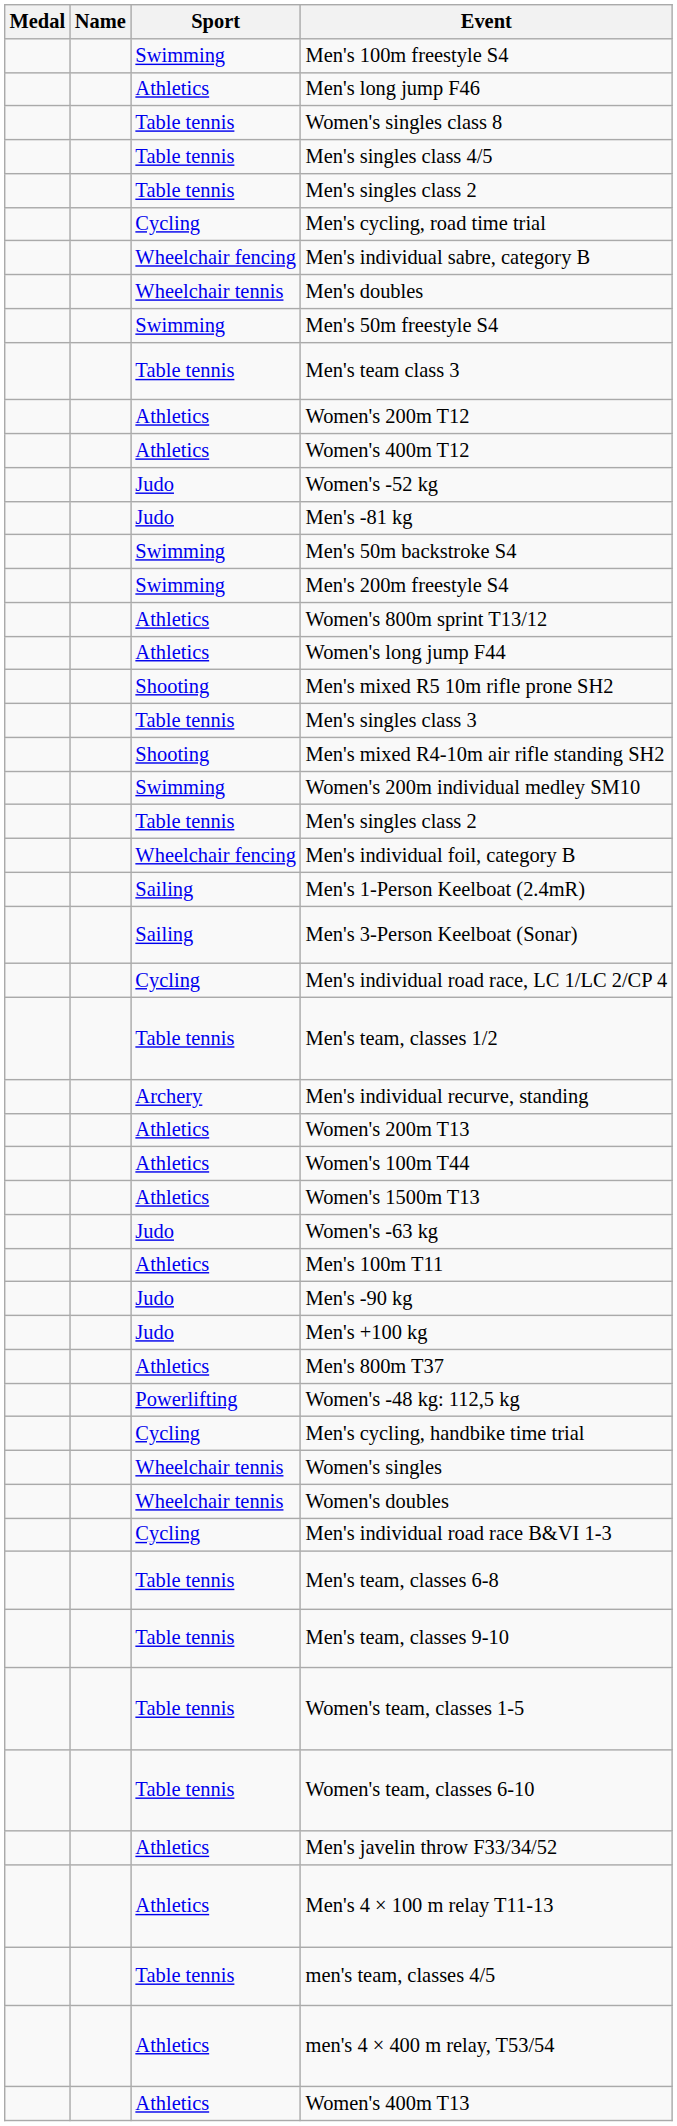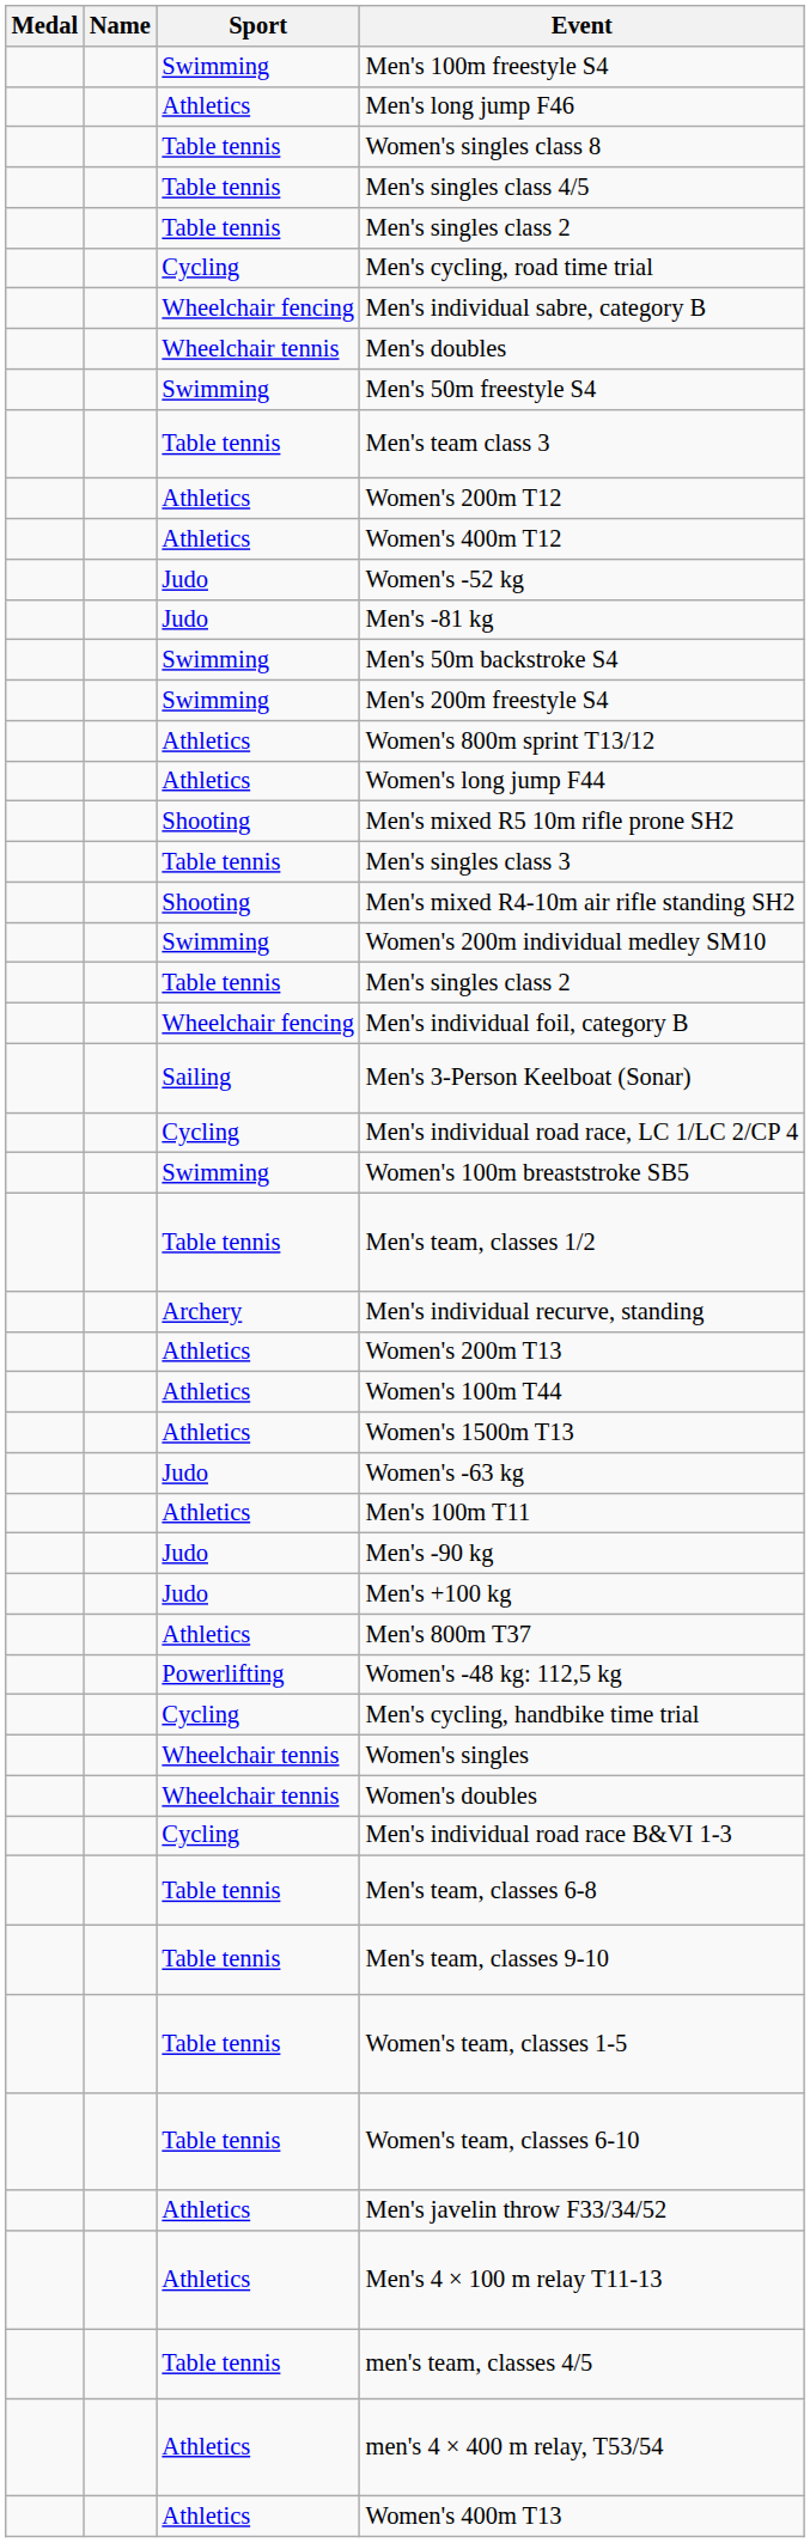- row: Sailing | Men's 1-Person Keelboat (2.4mR)
+ row: Swimming | Women's 100m breaststroke SB5
